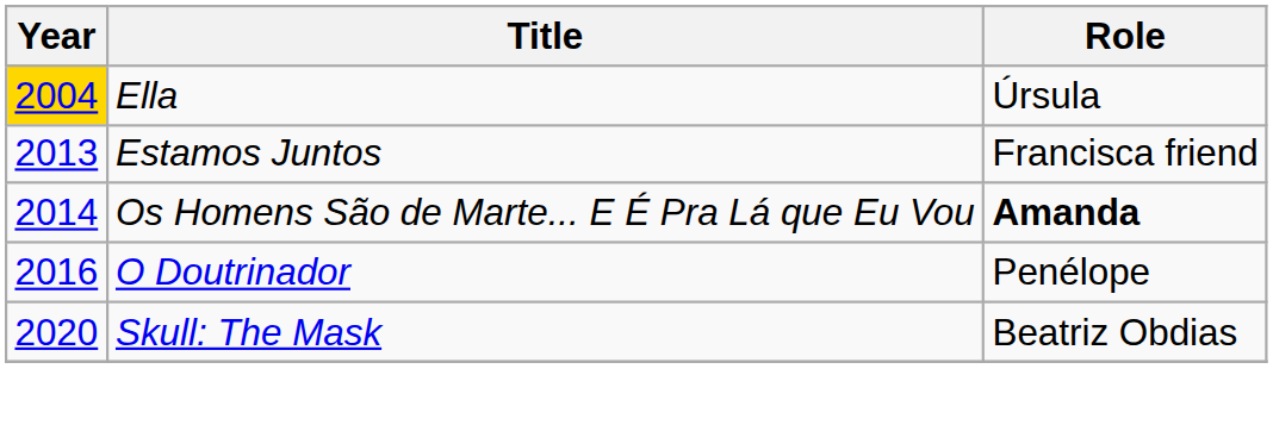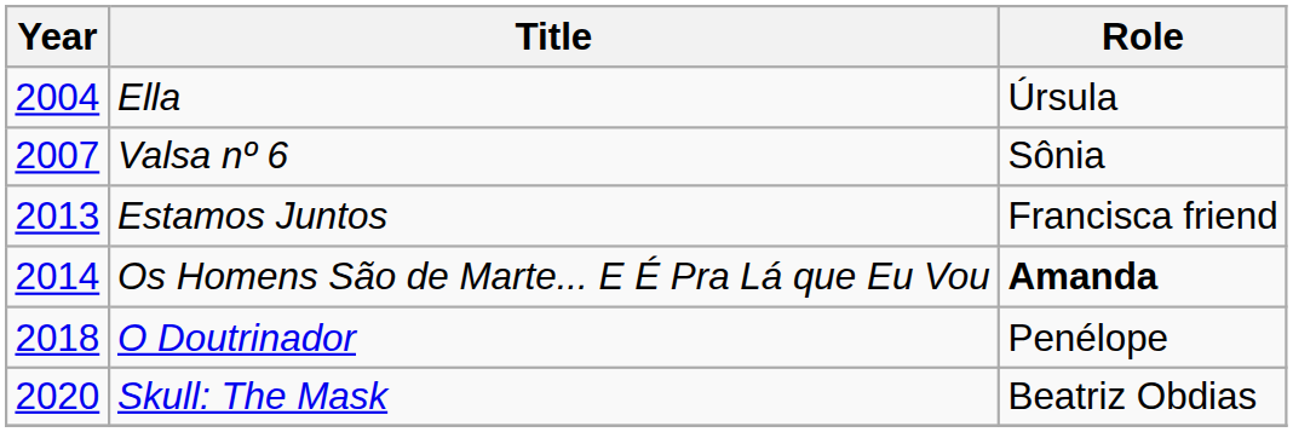Ella | Year: gold background -> no background
+ row: 2007 | Valsa nº 6 | Sônia
O Doutrinador | Year: 2016 -> 2018
